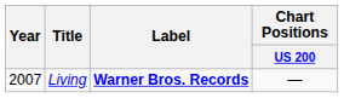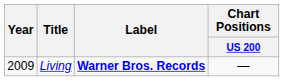Living | Year: 2007 -> 2009
